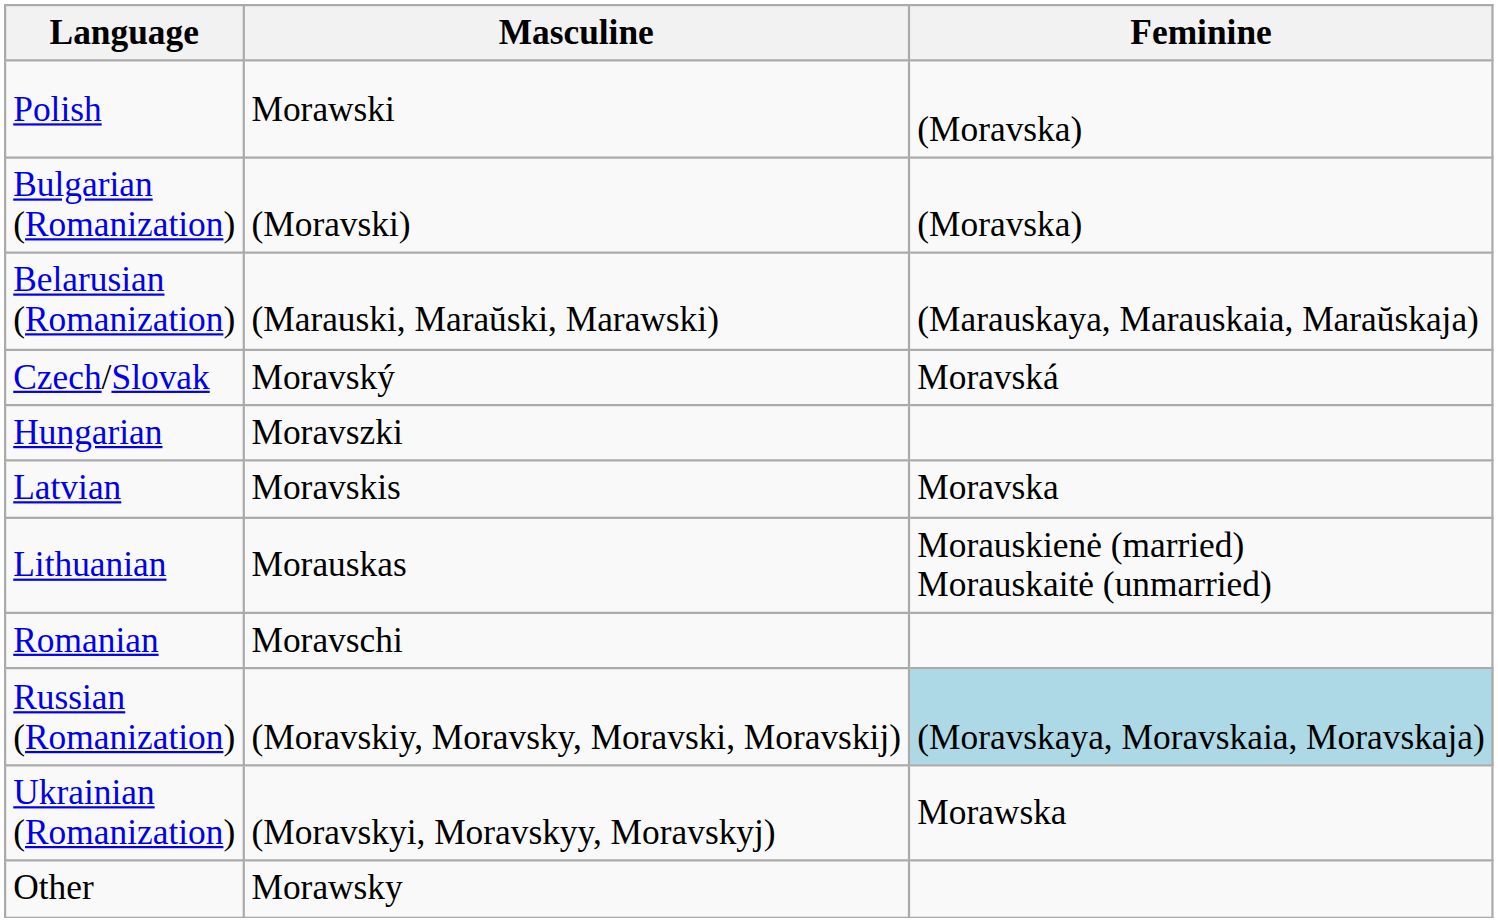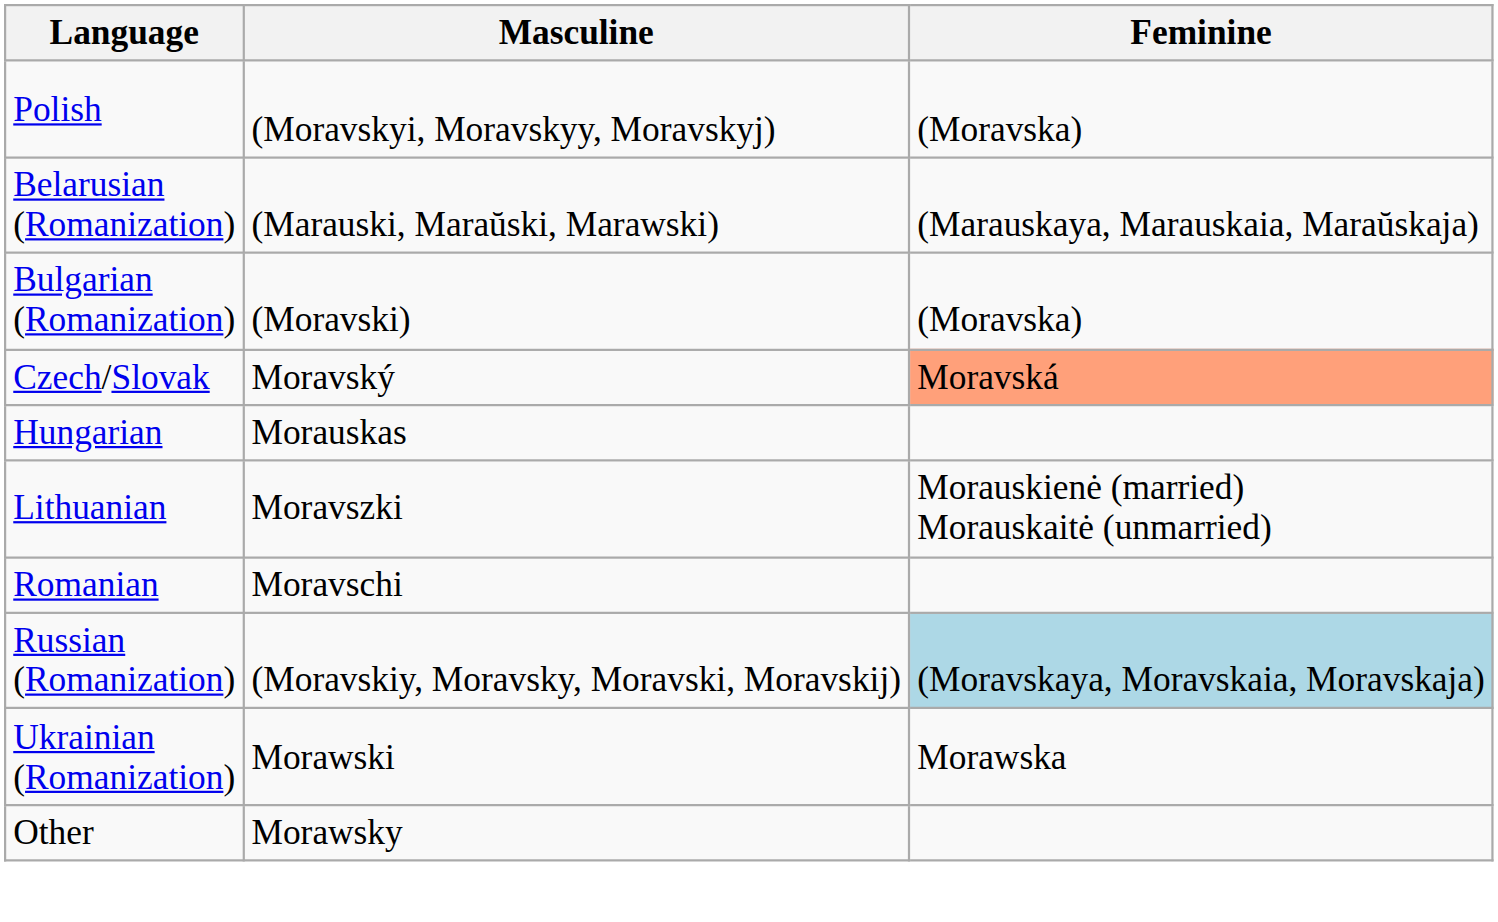Polish | Masculine: Morawski -> (Moravskyi, Moravskyy, Moravskyj)
rows swapped: Belarusian (Romanization) <-> Bulgarian (Romanization)
Czech/Slovak | Feminine: no background -> lightsalmon background
Hungarian | Masculine: Moravszki -> Morauskas
- row: Latvian | Moravskis | Moravska
Lithuanian | Masculine: Morauskas -> Moravszki
Ukrainian (Romanization) | Masculine: (Moravskyi, Moravskyy, Moravskyj) -> Morawski
